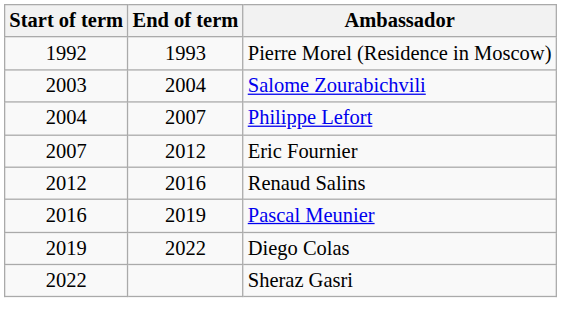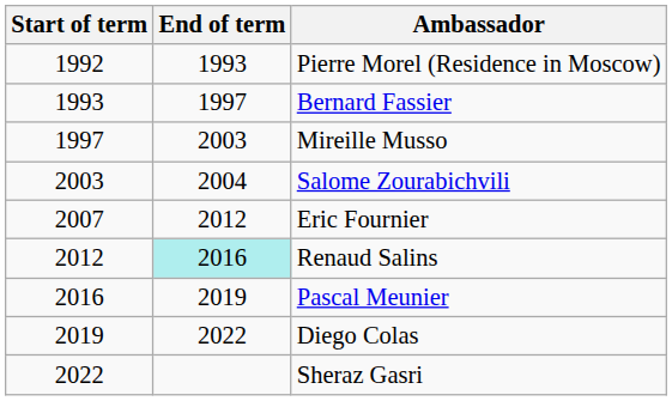+ row: 1993 | 1997 | Bernard Fassier
+ row: 1997 | 2003 | Mireille Musso
- row: 2004 | 2007 | Philippe Lefort
Renaud Salins | End of term: no background -> paleturquoise background
